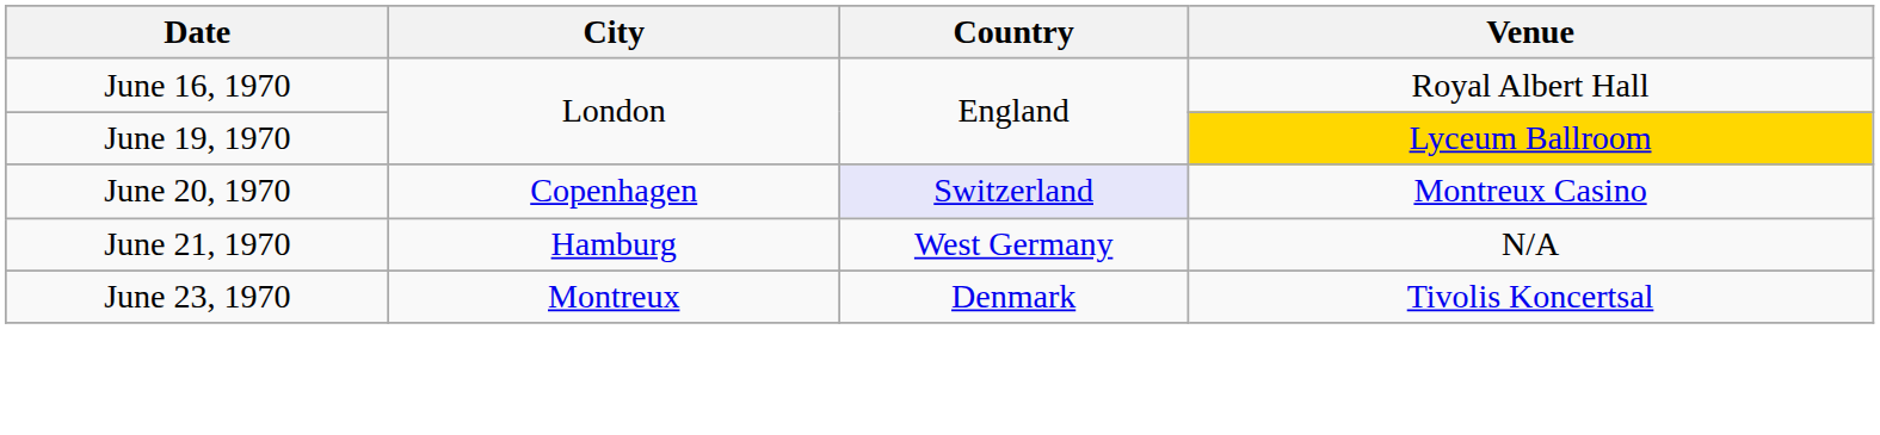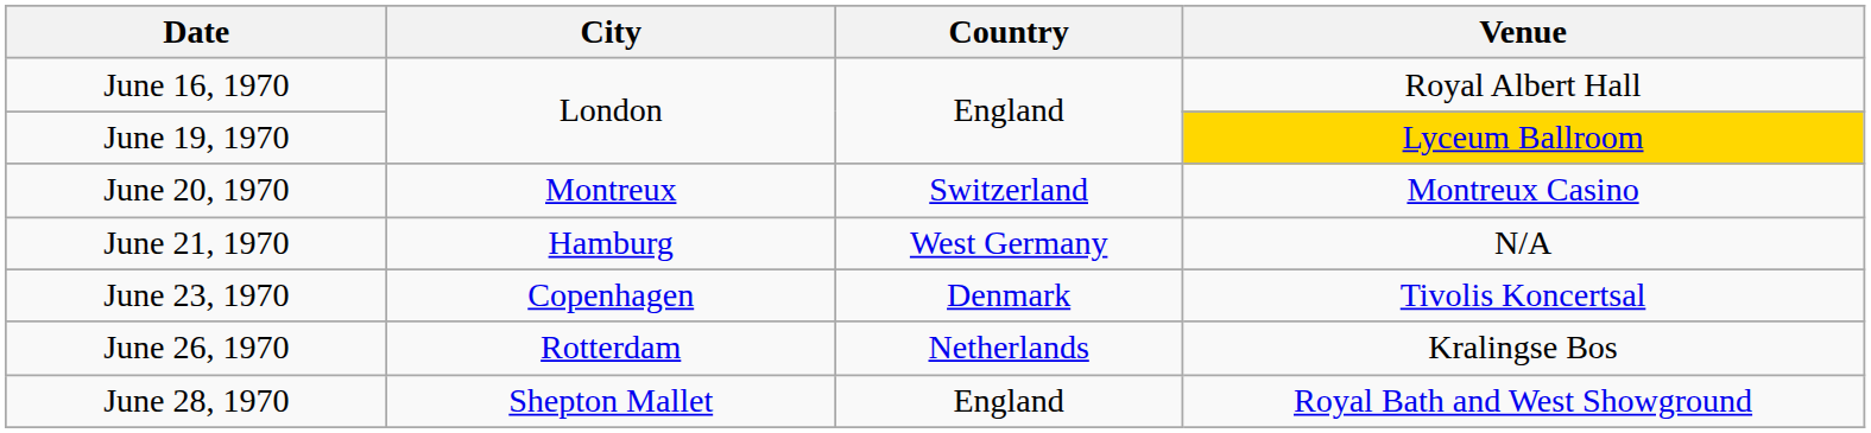June 20, 1970 | City: Copenhagen -> Montreux
June 20, 1970 | Country: lavender background -> no background
June 23, 1970 | City: Montreux -> Copenhagen
+ row: June 26, 1970 | Rotterdam | Netherlands | Kralingse Bos
+ row: June 28, 1970 | Shepton Mallet | England | Royal Bath and West Showground
